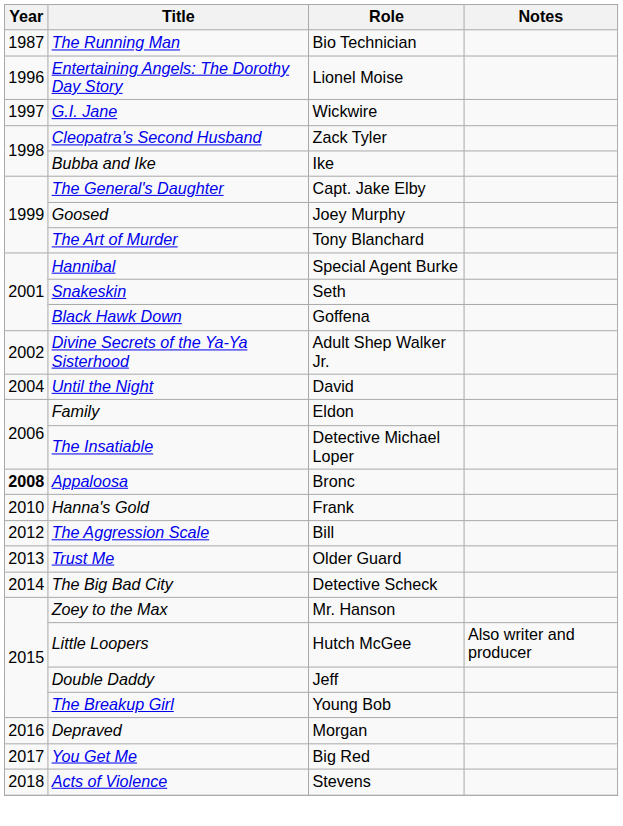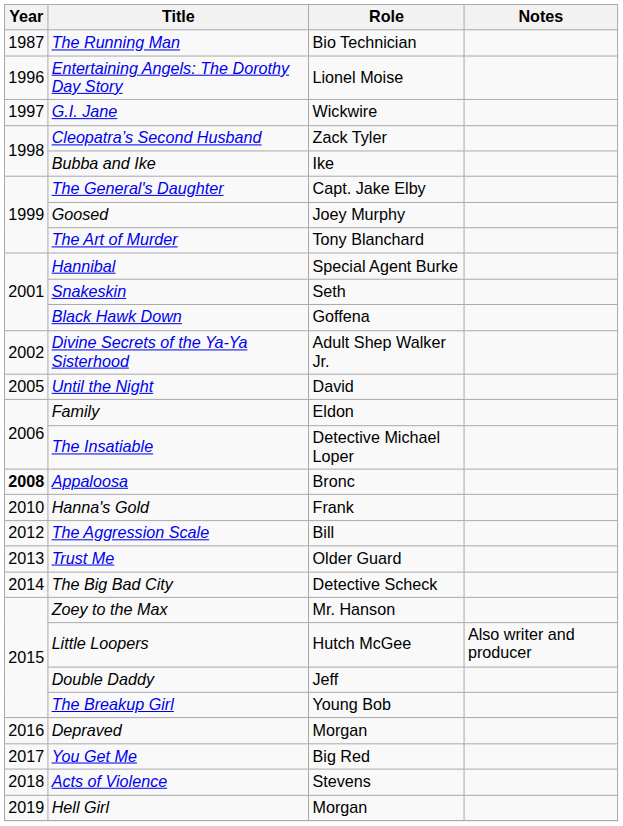Until the Night | Year: 2004 -> 2005
+ row: 2019 | Hell Girl | Morgan
